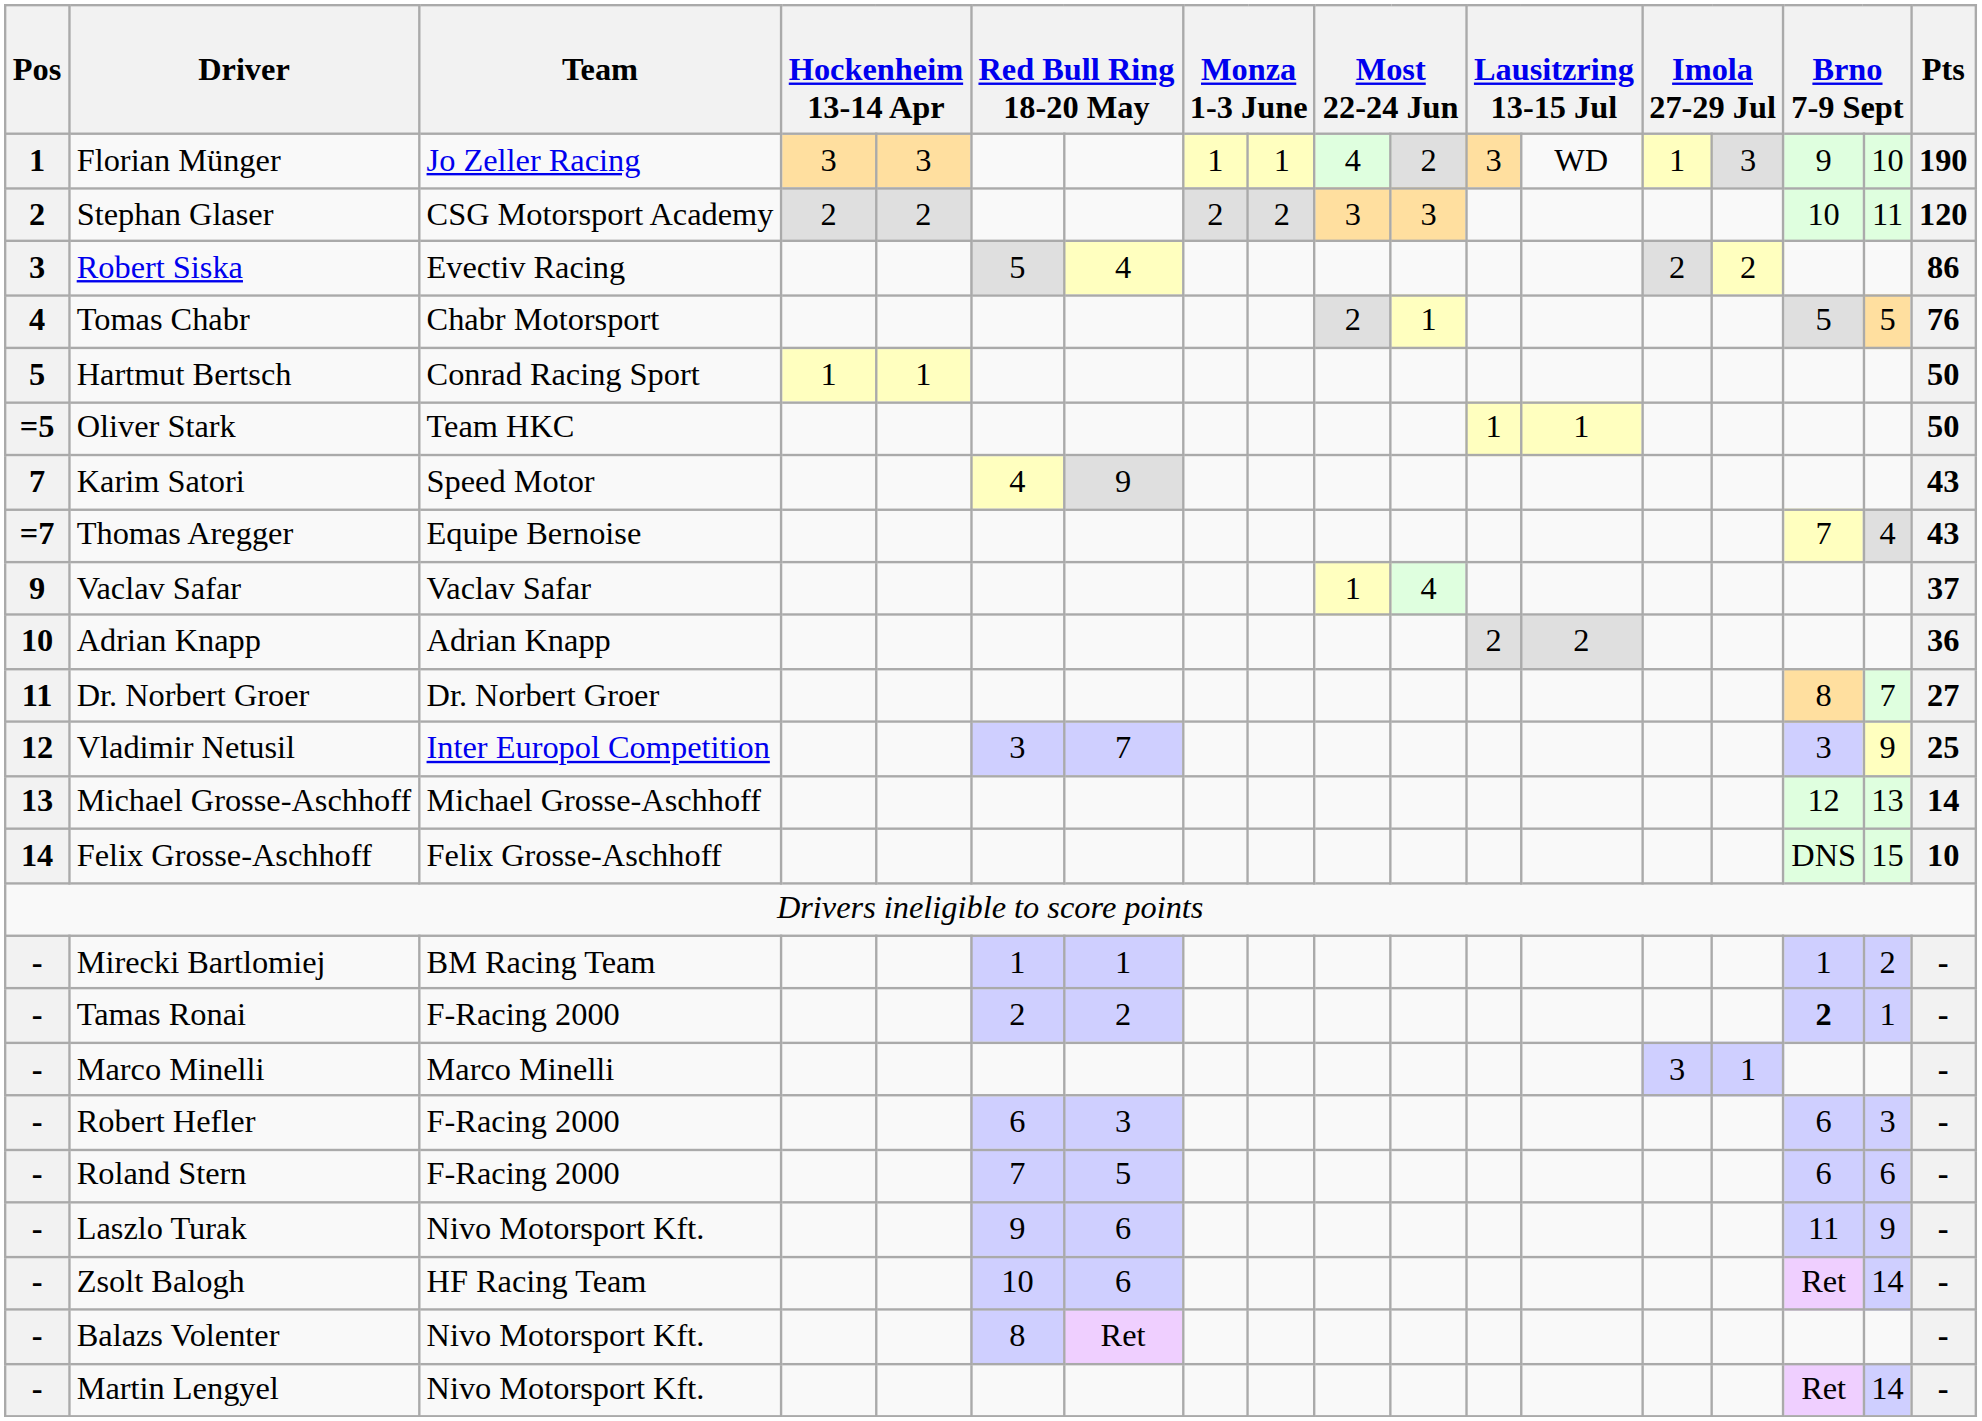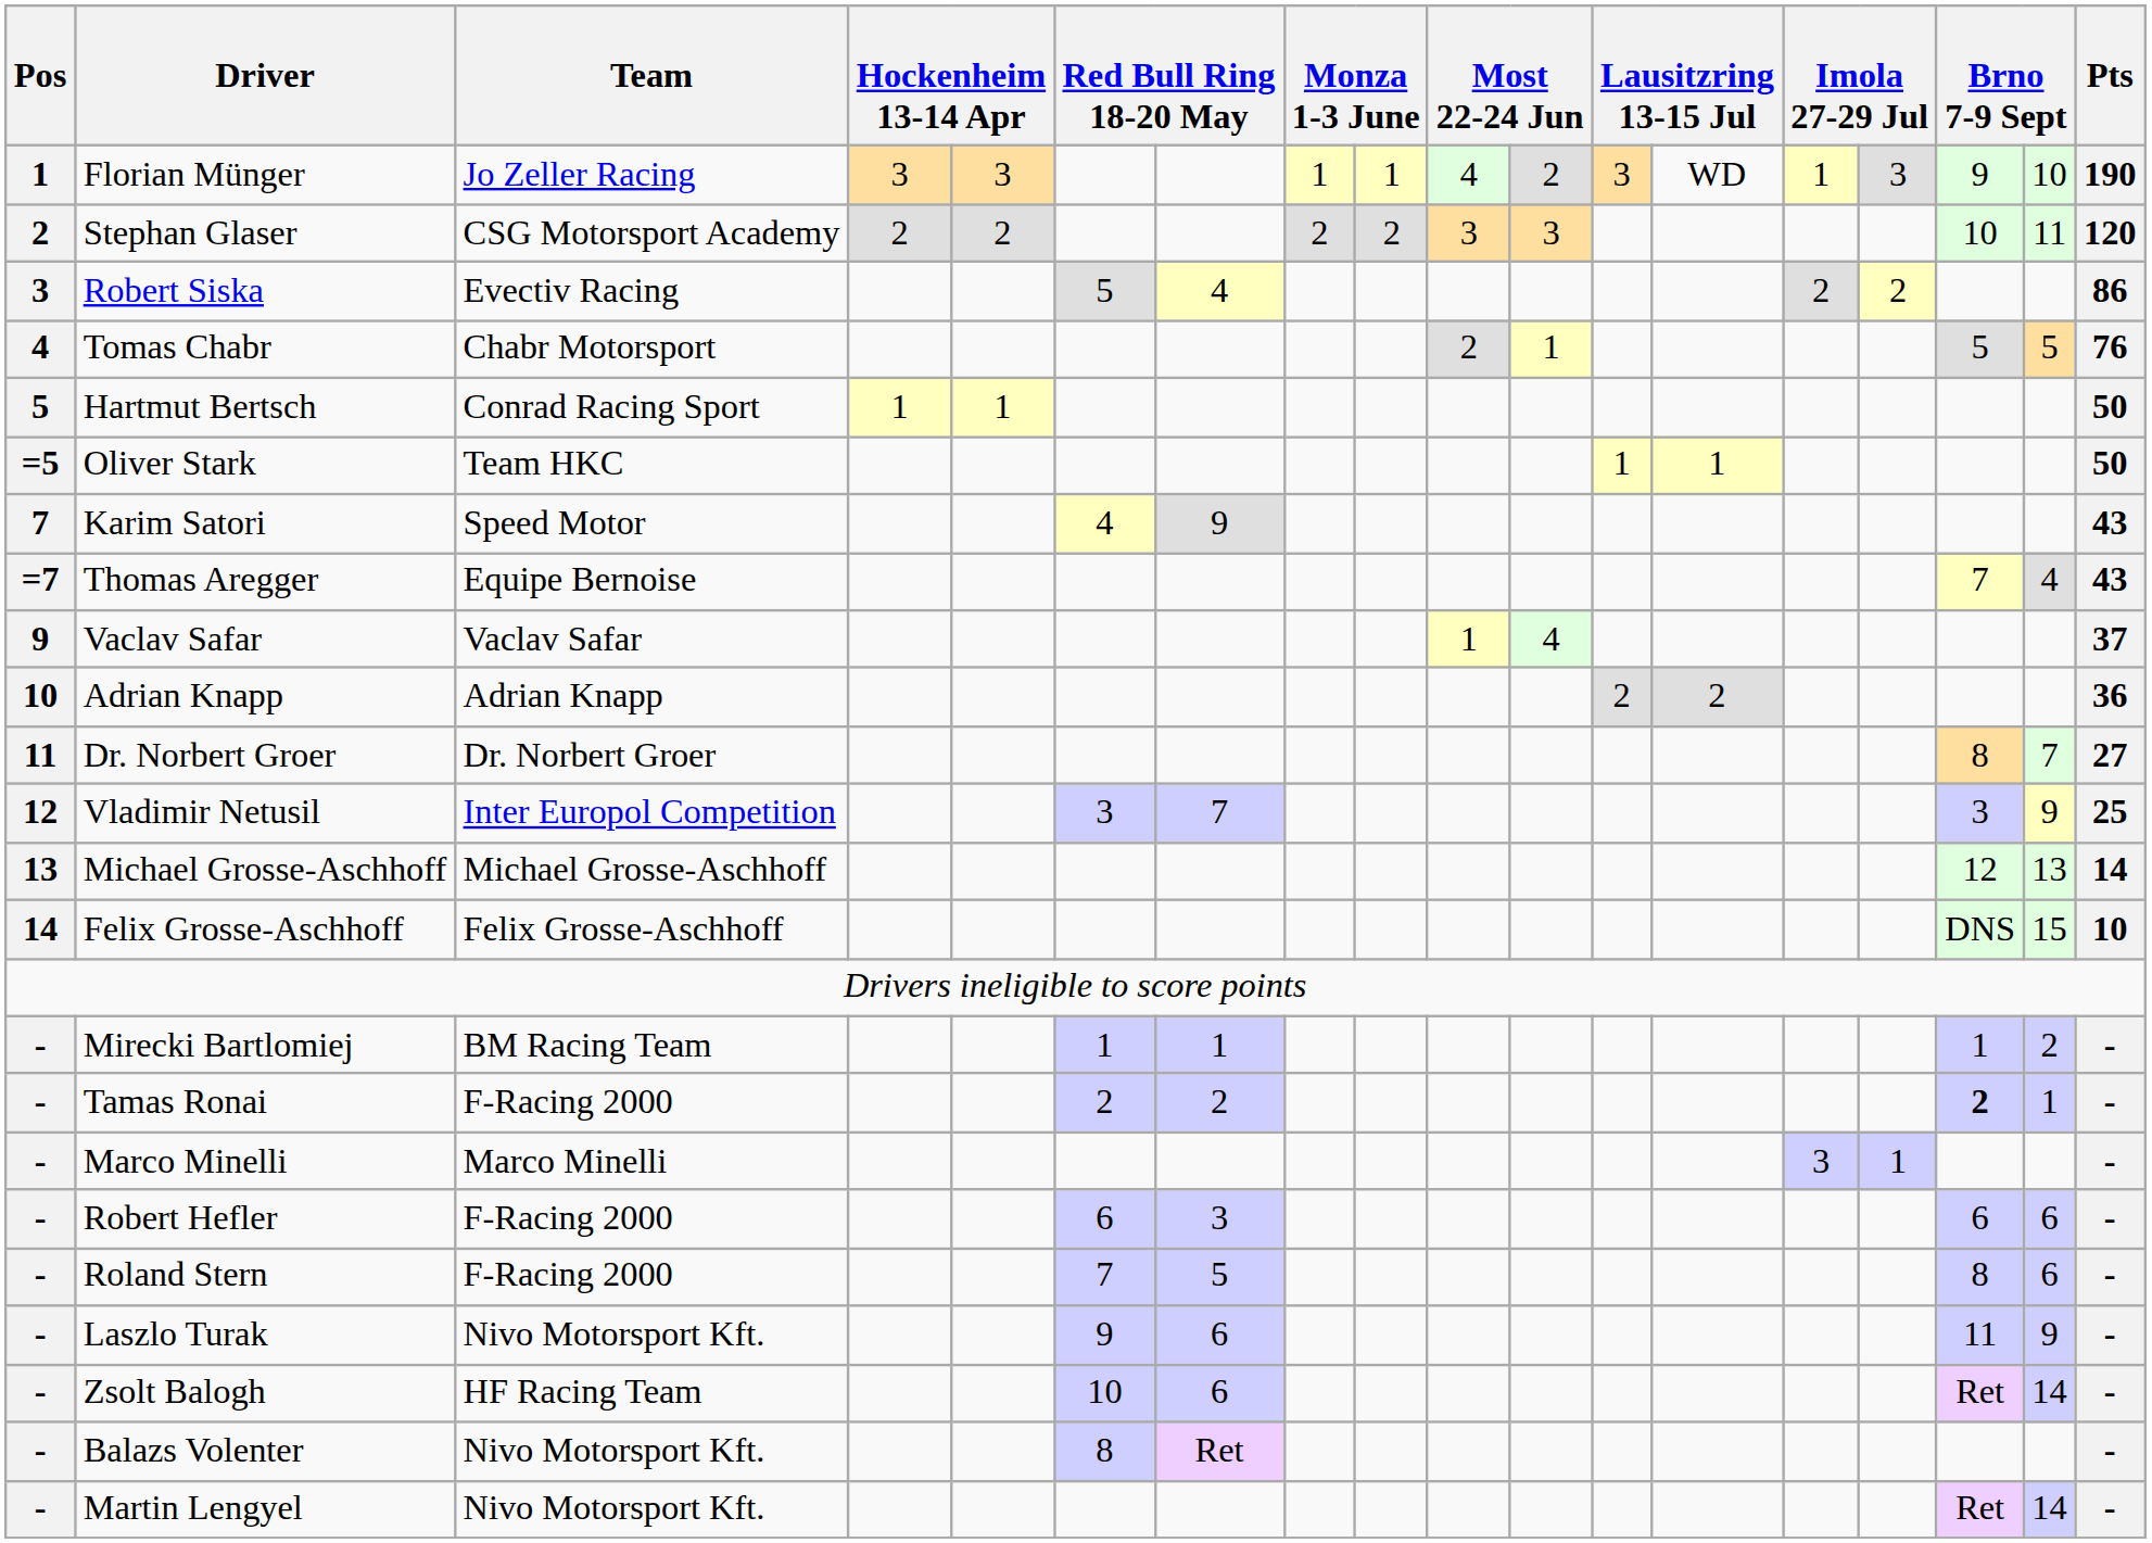Robert Hefler | column 17: 3 -> 6
Roland Stern | column 16: 6 -> 8
